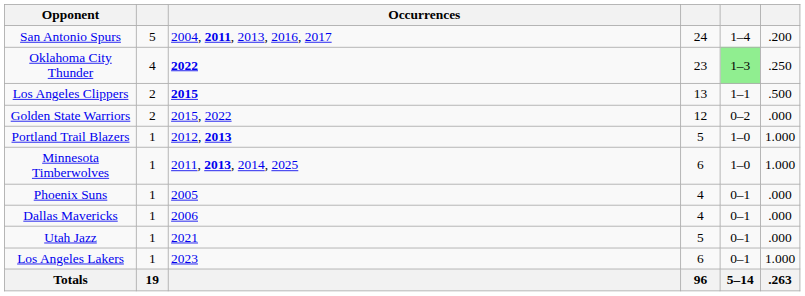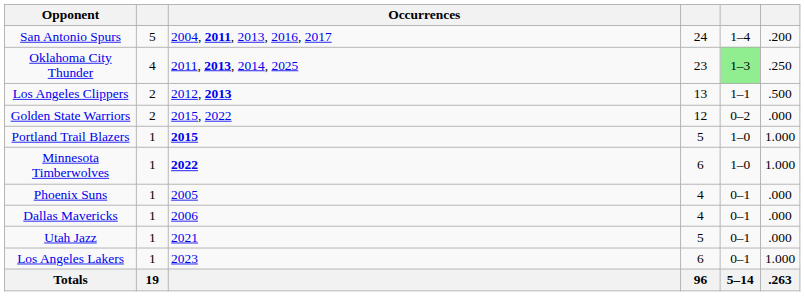Oklahoma City Thunder | Occurrences: 2022 -> 2011, 2013, 2014, 2025
Los Angeles Clippers | Occurrences: 2015 -> 2012, 2013
Portland Trail Blazers | Occurrences: 2012, 2013 -> 2015
Minnesota Timberwolves | Occurrences: 2011, 2013, 2014, 2025 -> 2022
